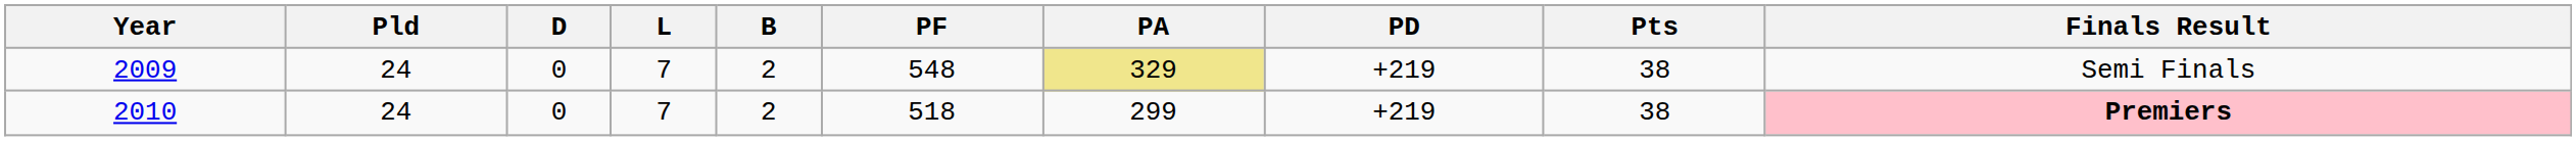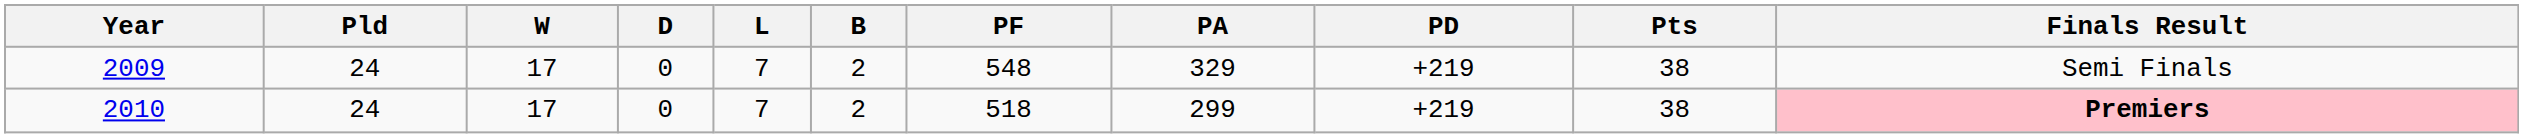+ column: W | 17 | 17
2009 | PA: khaki background -> no background
